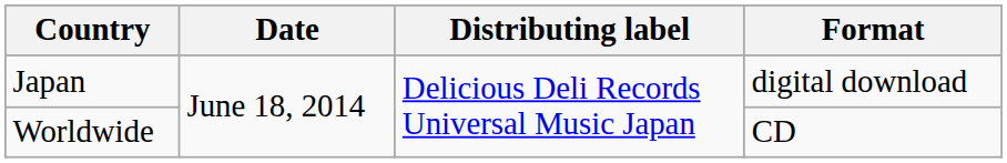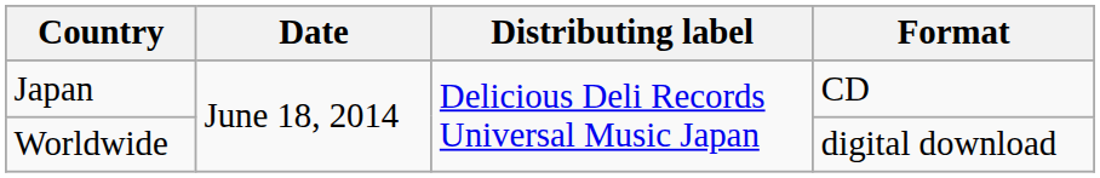Japan | Format: digital download -> CD
Worldwide | Format: CD -> digital download
